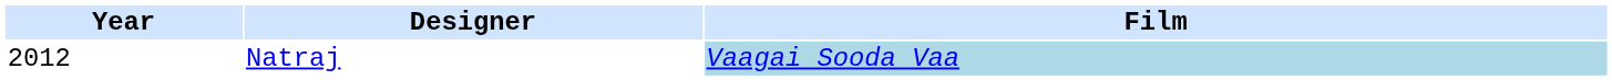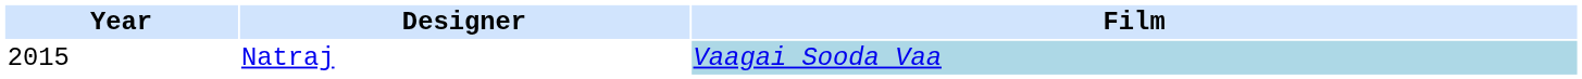Natraj | Year: 2012 -> 2015
